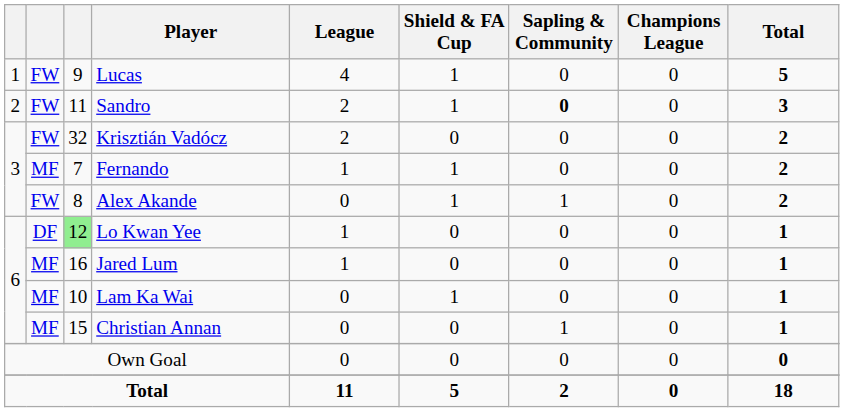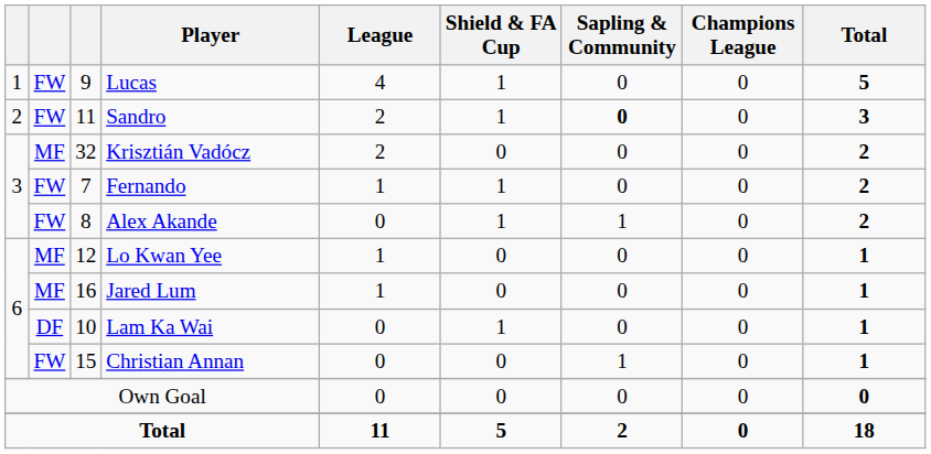Krisztián Vadócz | column 2: FW -> MF
Fernando | column 2: MF -> FW
Lo Kwan Yee | column 2: DF -> MF
Lo Kwan Yee | column 3: lightgreen background -> no background
Lam Ka Wai | column 2: MF -> DF
Christian Annan | column 2: MF -> FW
